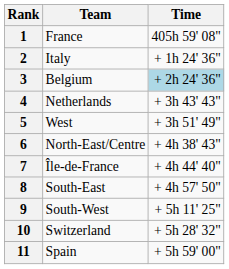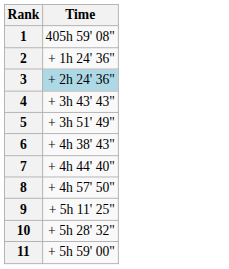- column: Team | France | Italy | Belgium | Netherlands | West | North-East/Centre | Île-de-France | South-East | South-West | Switzerland | Spain
